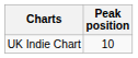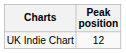UK Indie Chart | Peak position: 10 -> 12
